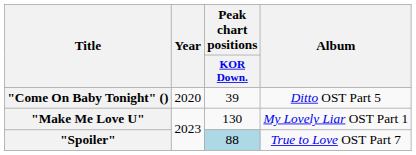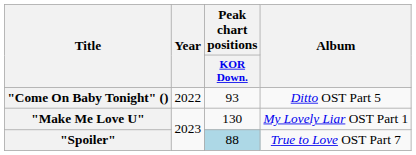"Come On Baby Tonight" () | Year: 2020 -> 2022
"Come On Baby Tonight" () | Peak chart positions / KOR Down.: 39 -> 93
